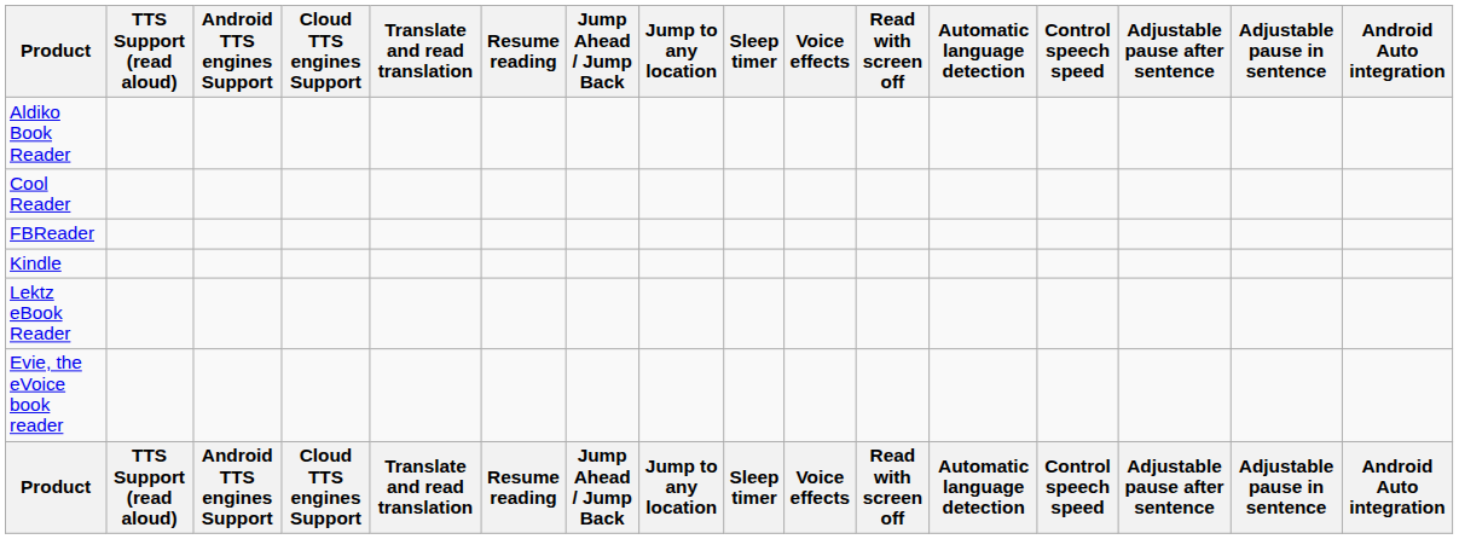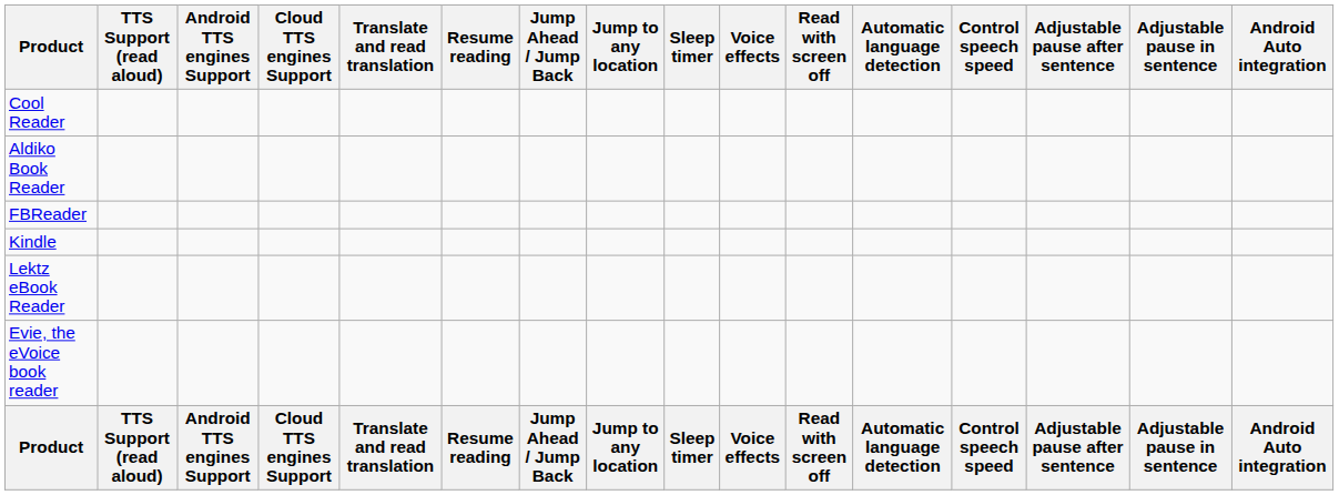rows swapped: Aldiko Book Reader <-> Cool Reader
